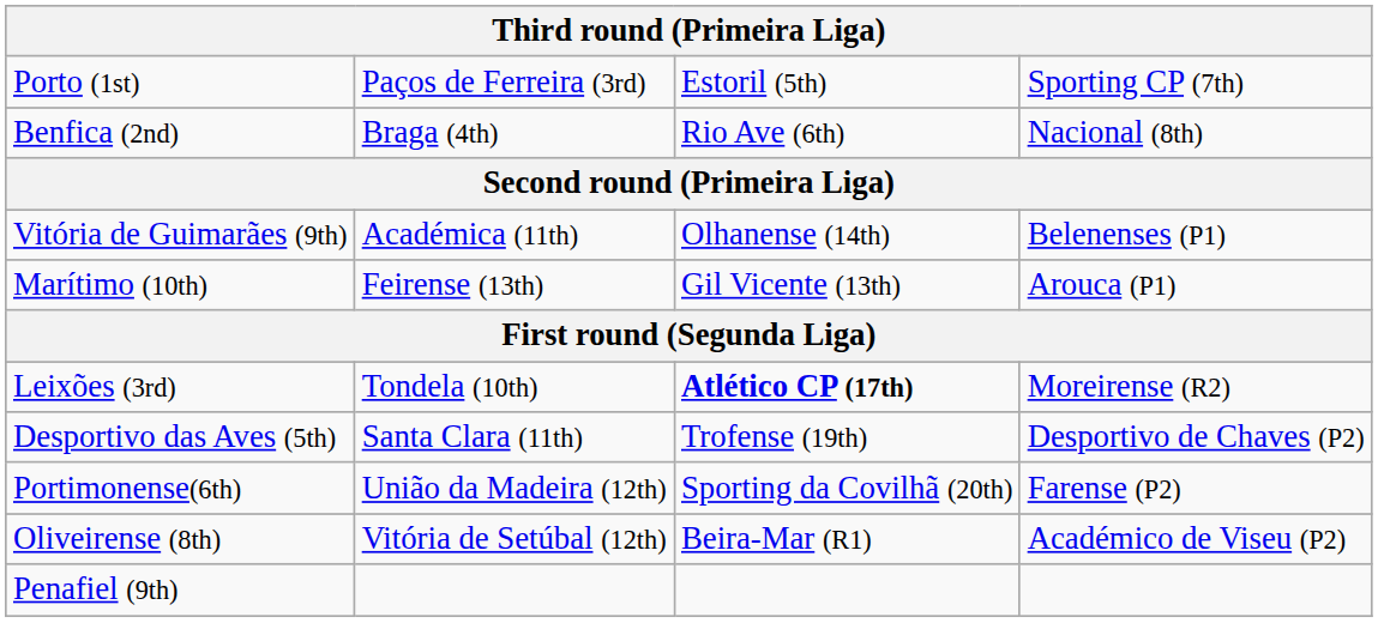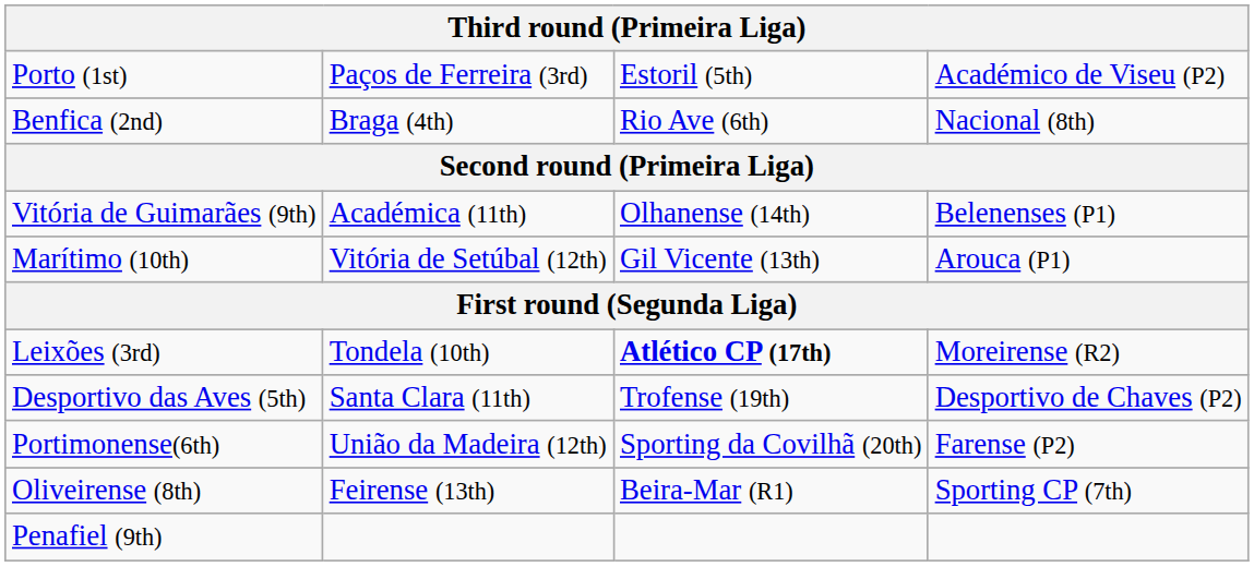Porto (1st) | column 4: Sporting CP (7th) -> Académico de Viseu (P2)
Marítimo (10th) | column 2: Feirense (13th) -> Vitória de Setúbal (12th)
Oliveirense (8th) | column 2: Vitória de Setúbal (12th) -> Feirense (13th)
Oliveirense (8th) | column 4: Académico de Viseu (P2) -> Sporting CP (7th)
